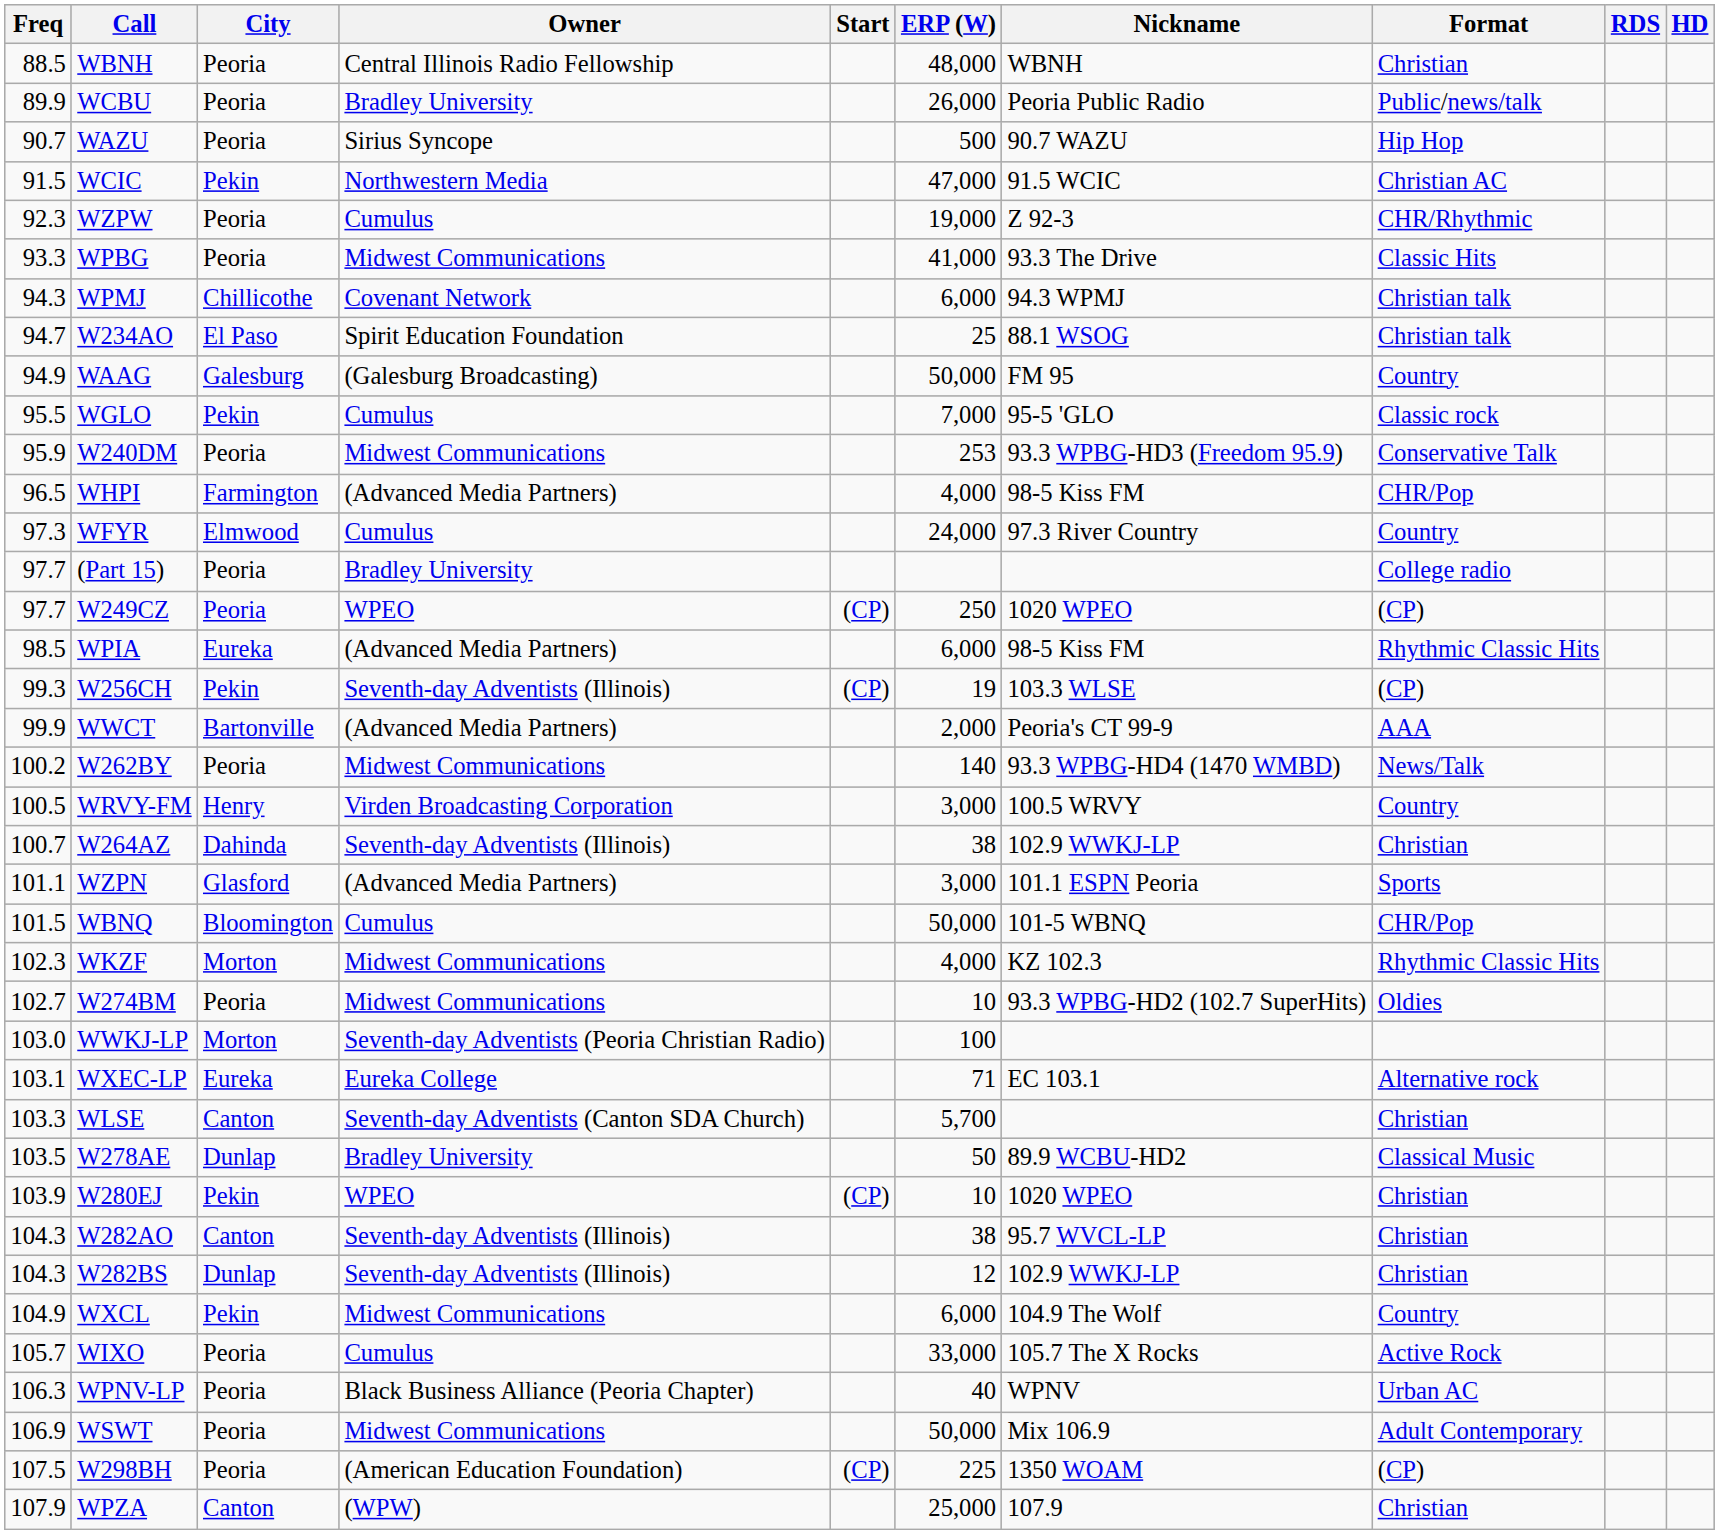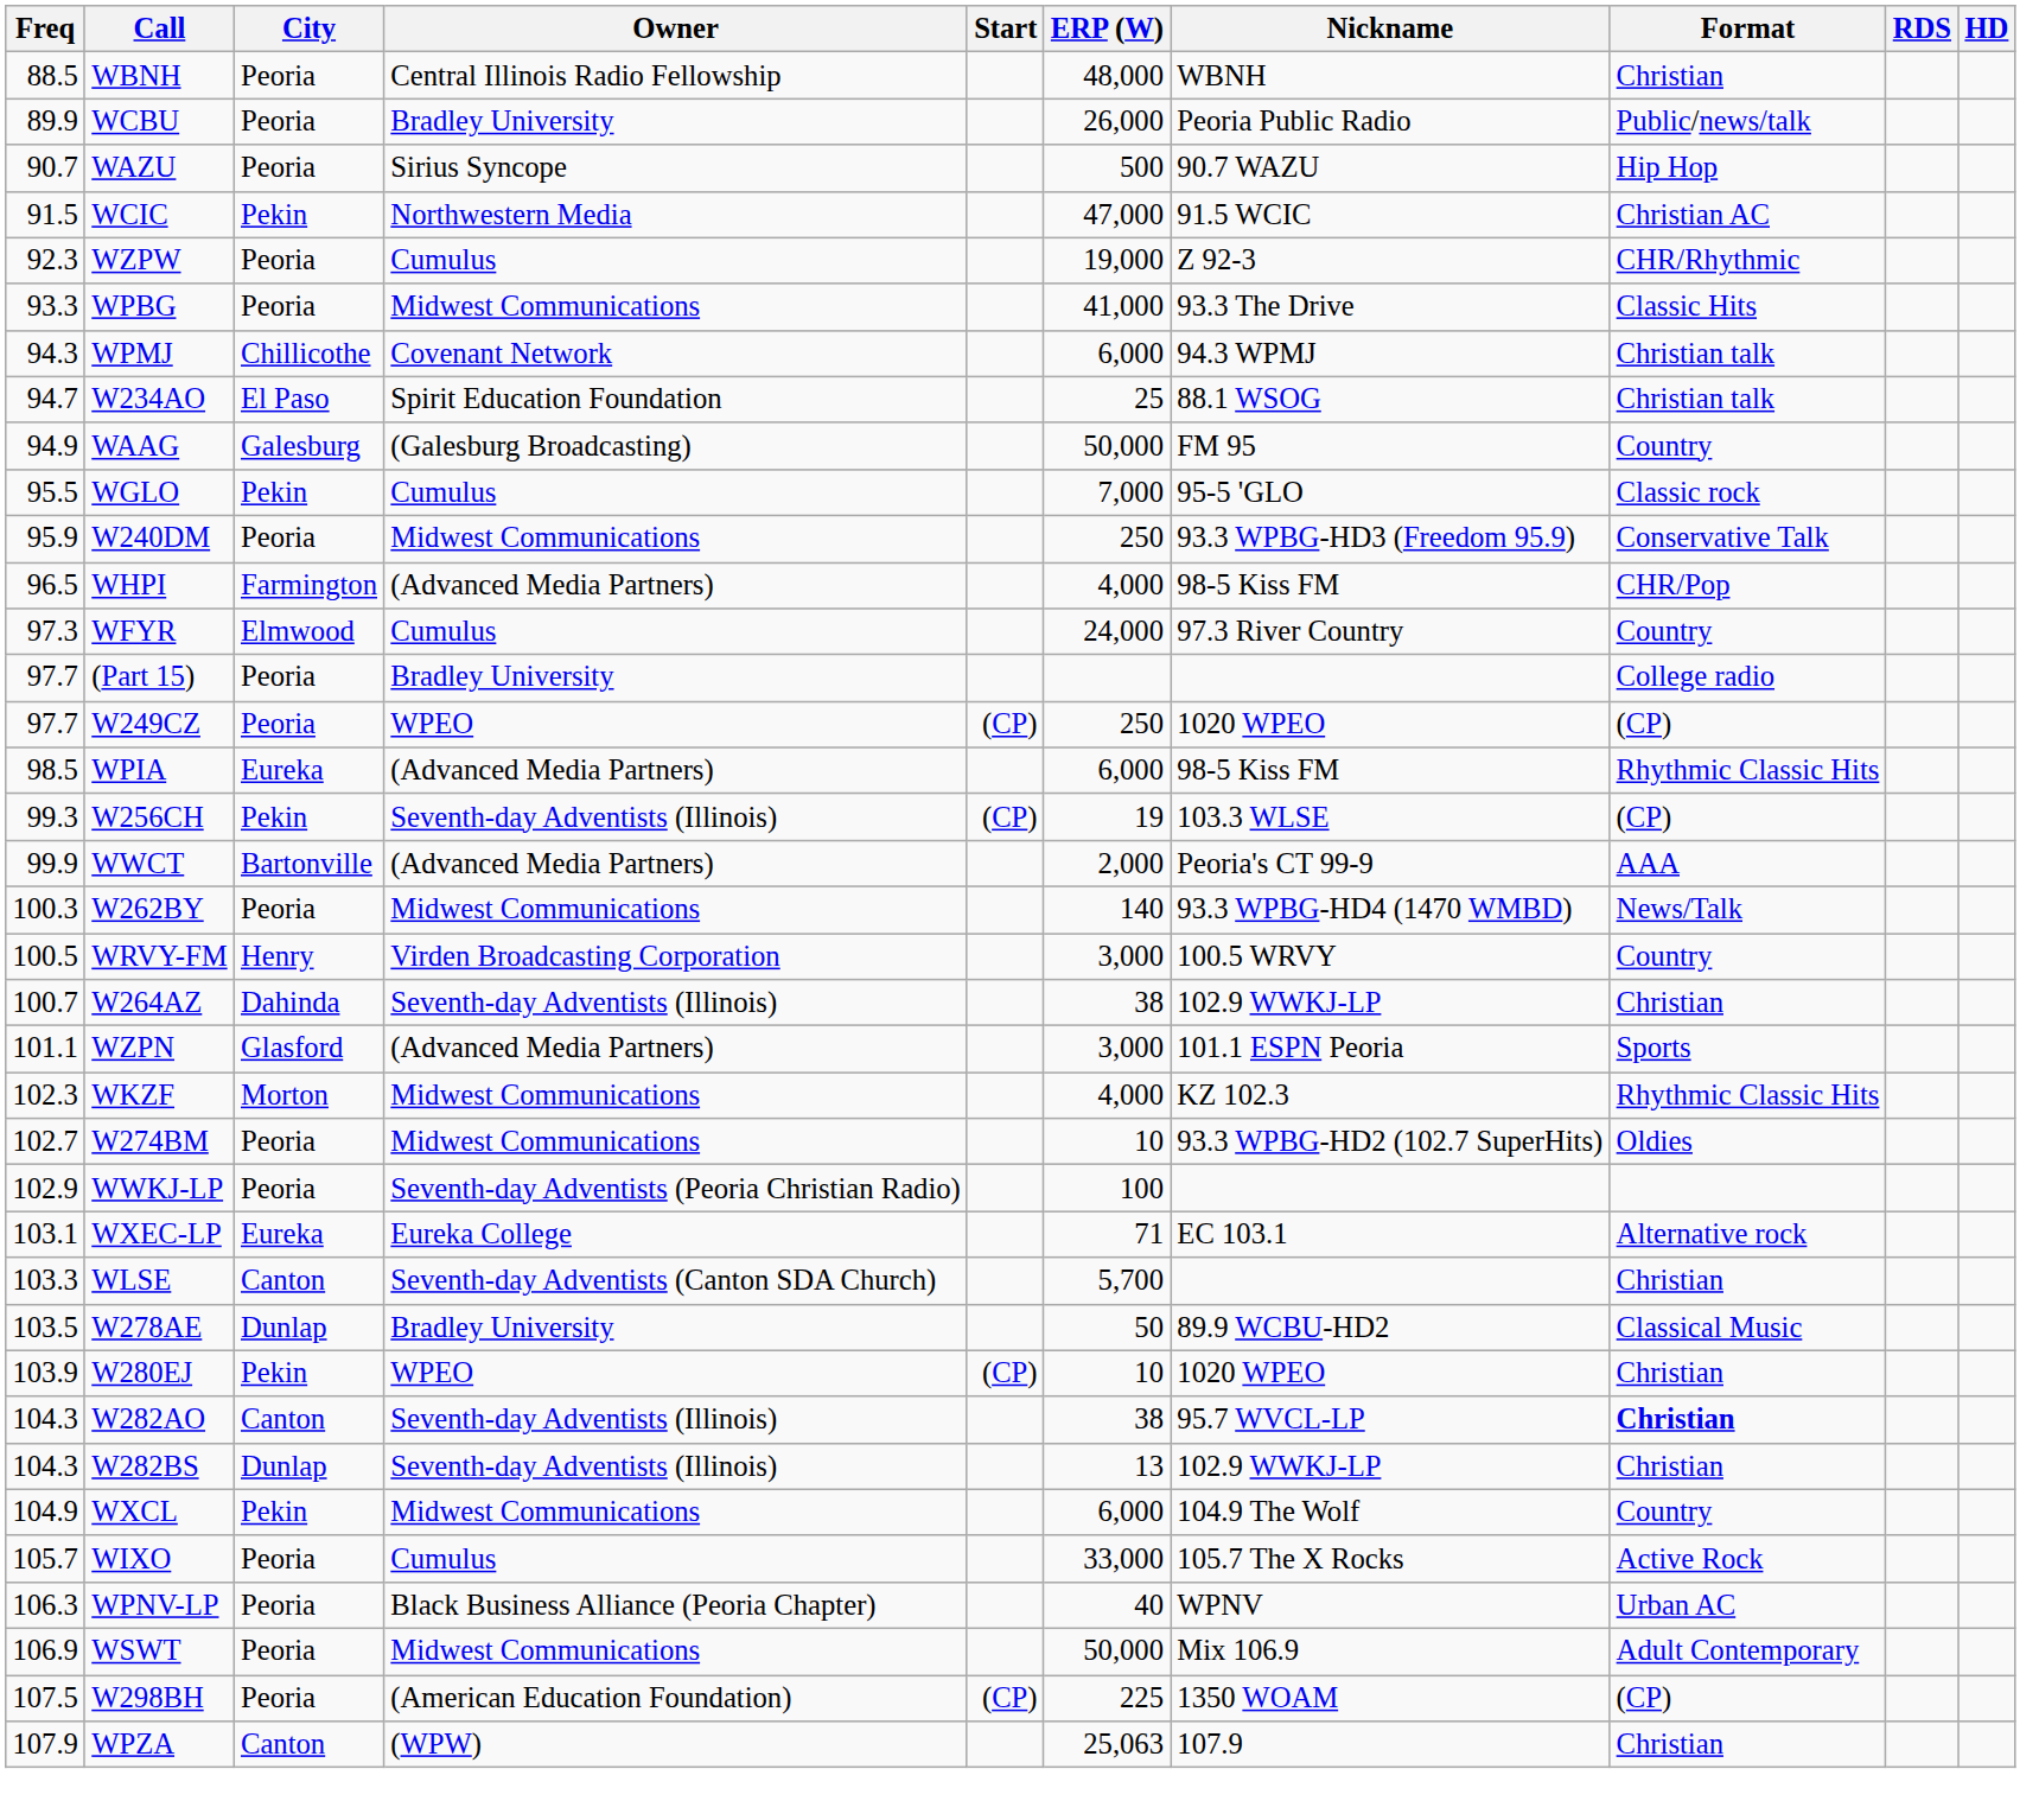W240DM | ERP (W): 253 -> 250
W262BY | Freq: 100.2 -> 100.3
- row: 101.5 | WBNQ | Bloomington | Cumulus | 50,000 | 101-5 WBNQ | CHR/Pop
WWKJ-LP | Freq: 103.0 -> 102.9
WWKJ-LP | City: Morton -> Peoria
W282AO | Format: normal -> bold
W282BS | ERP (W): 12 -> 13
WPZA | ERP (W): 25,000 -> 25,063
